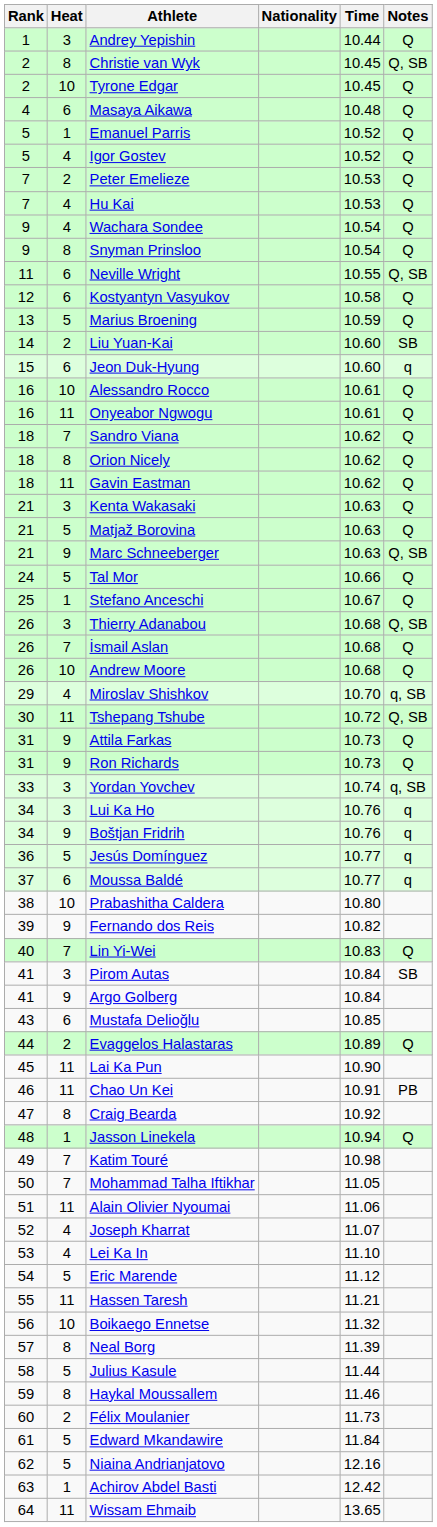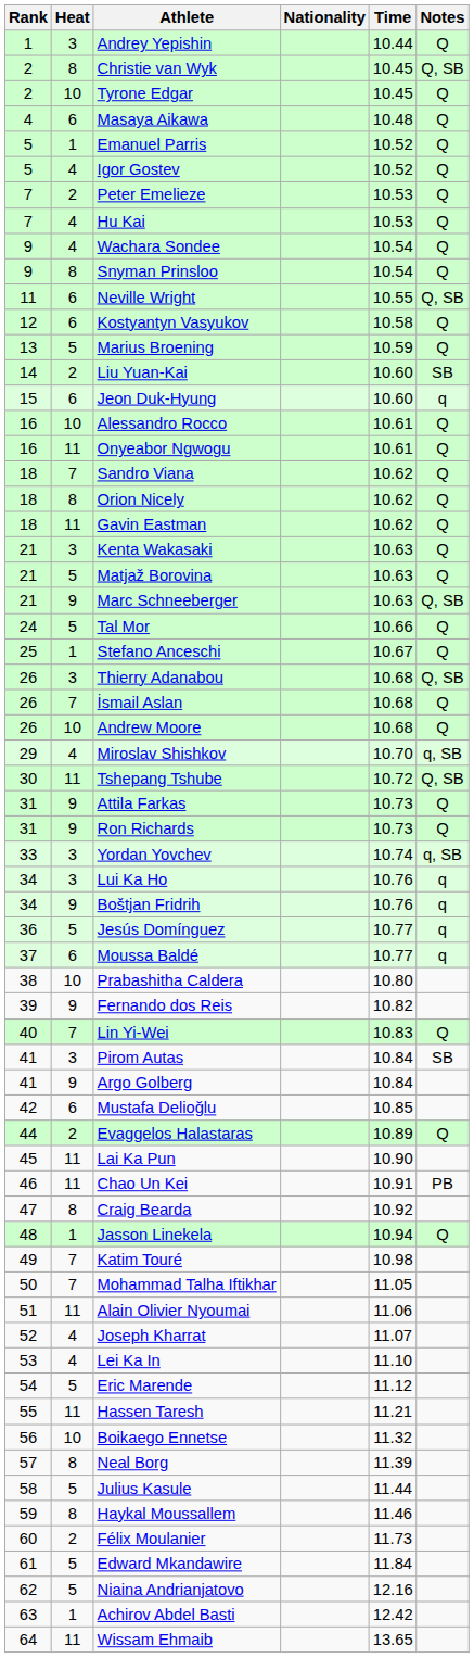Mustafa Delioğlu | Rank: 43 -> 42
